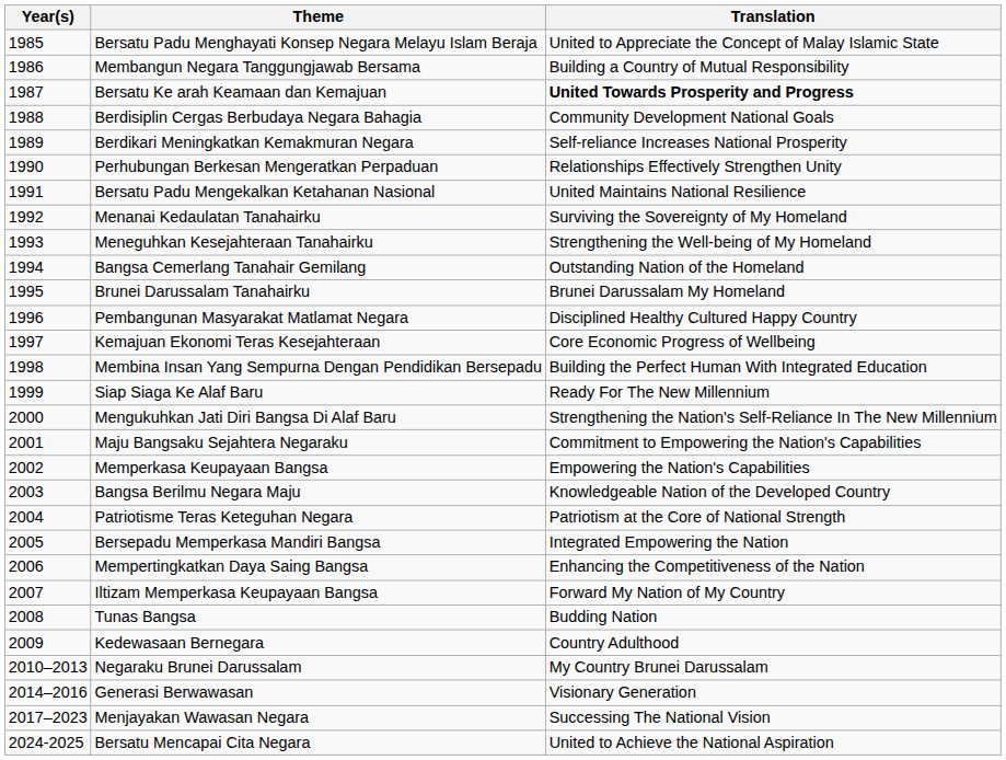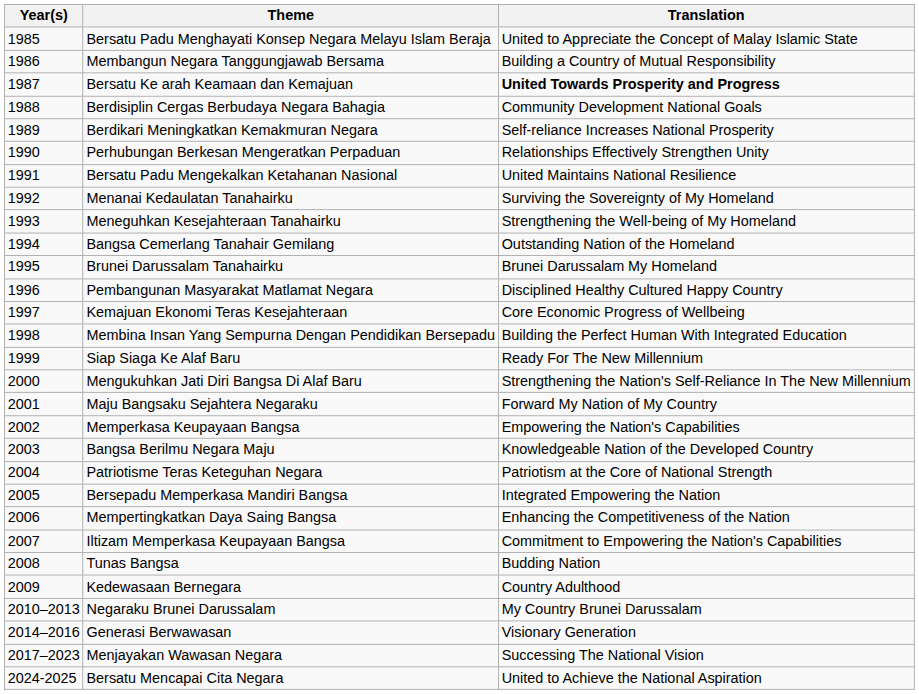Maju Bangsaku Sejahtera Negaraku | Translation: Commitment to Empowering the Nation's Capabilities -> Forward My Nation of My Country
Iltizam Memperkasa Keupayaan Bangsa | Translation: Forward My Nation of My Country -> Commitment to Empowering the Nation's Capabilities
